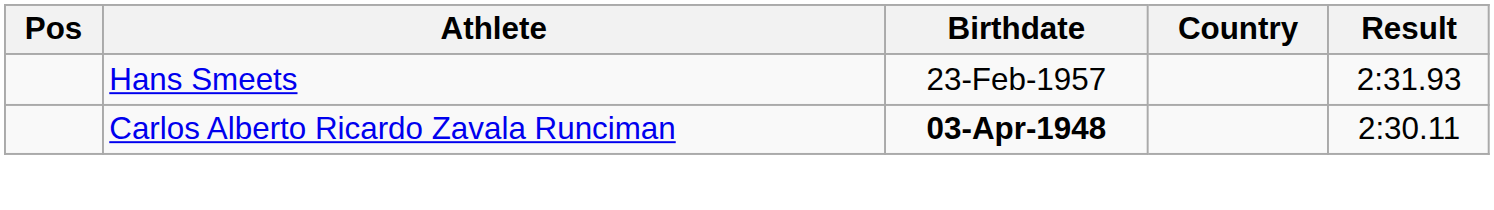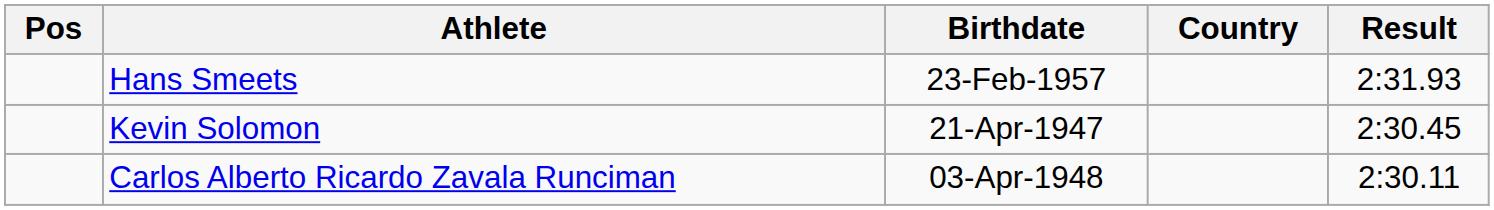+ row: Kevin Solomon | 21-Apr-1947 | 2:30.45
Carlos Alberto Ricardo Zavala Runciman | Birthdate: bold -> normal
